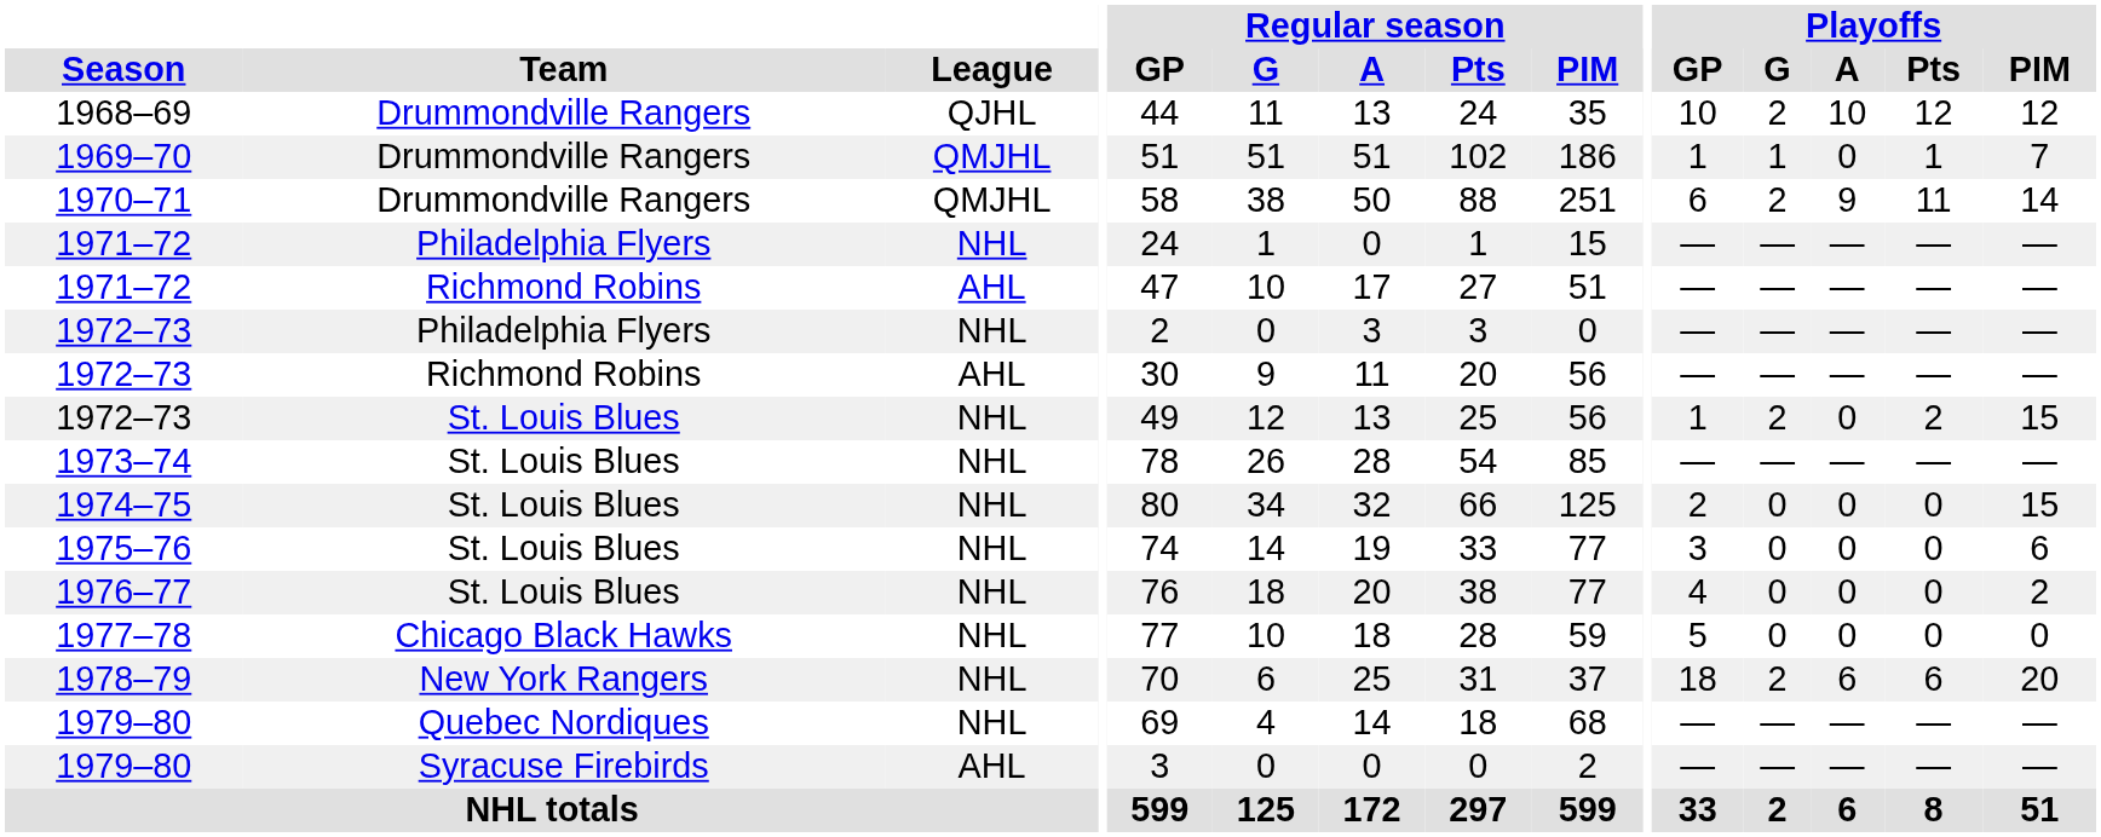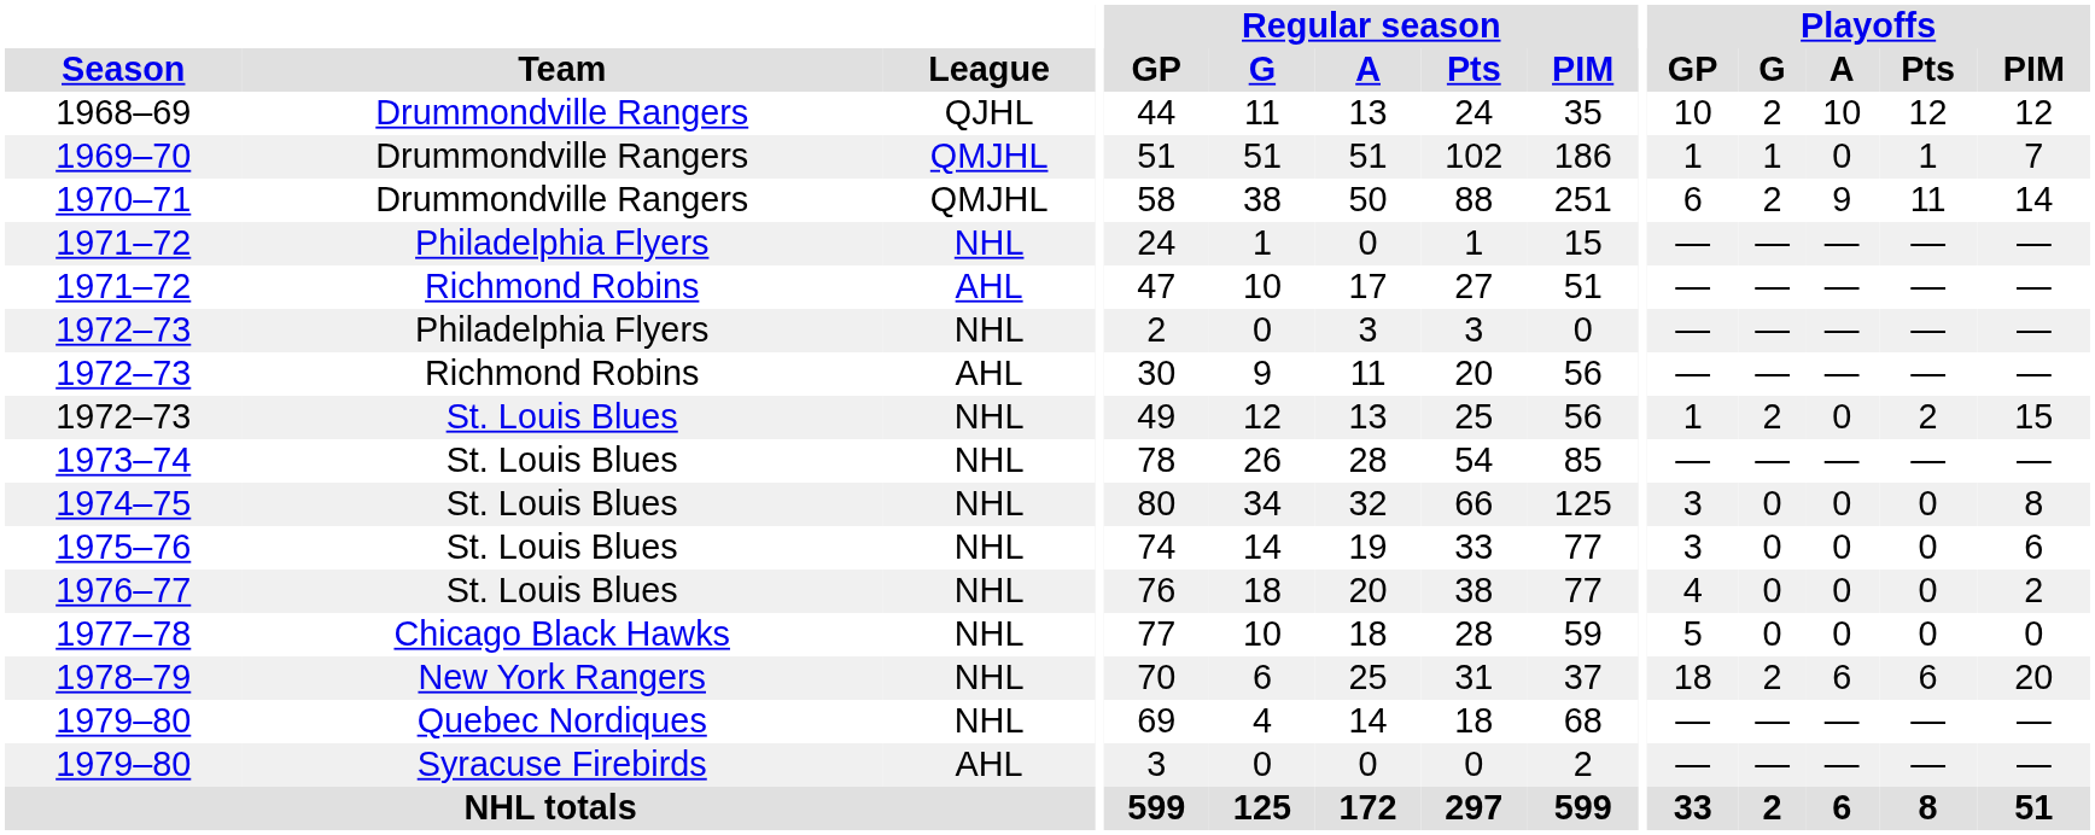1974–75 | Playoffs / GP: 2 -> 3
1974–75 | Playoffs / PIM: 15 -> 8
